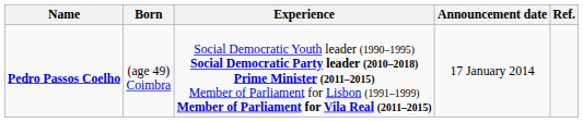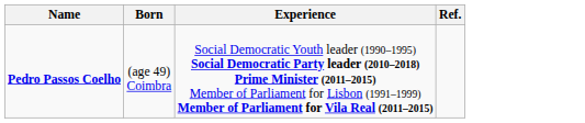- column: Announcement date | 17 January 2014
